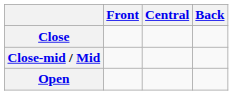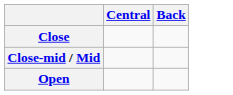- column: Front
